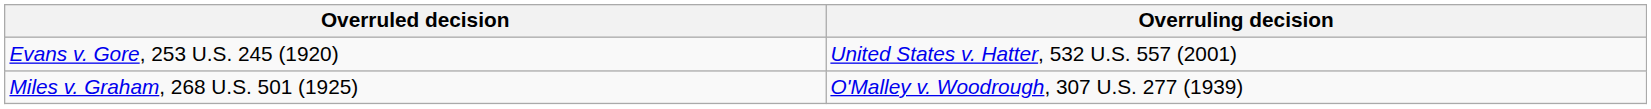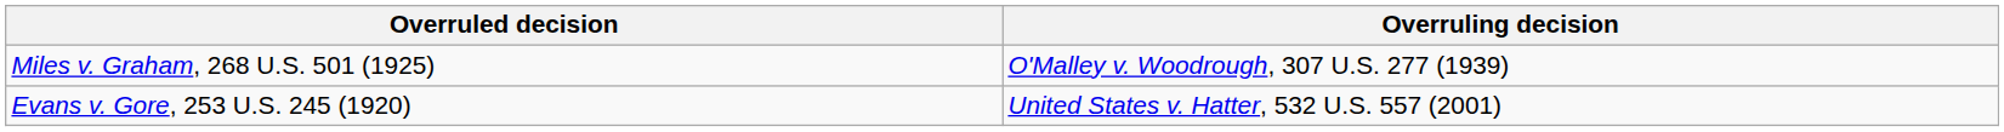rows swapped: Evans v. Gore, 253 U.S. 245 (1920) <-> Miles v. Graham, 268 U.S. 501 (1925)
